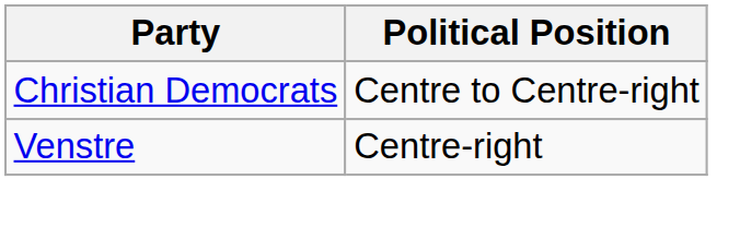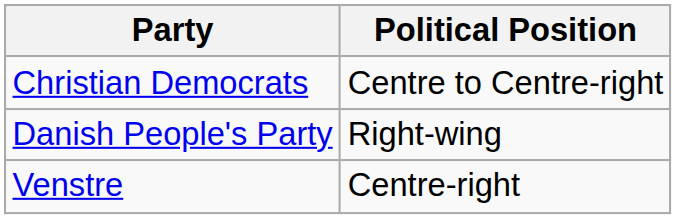+ row: Danish People's Party | Right-wing
